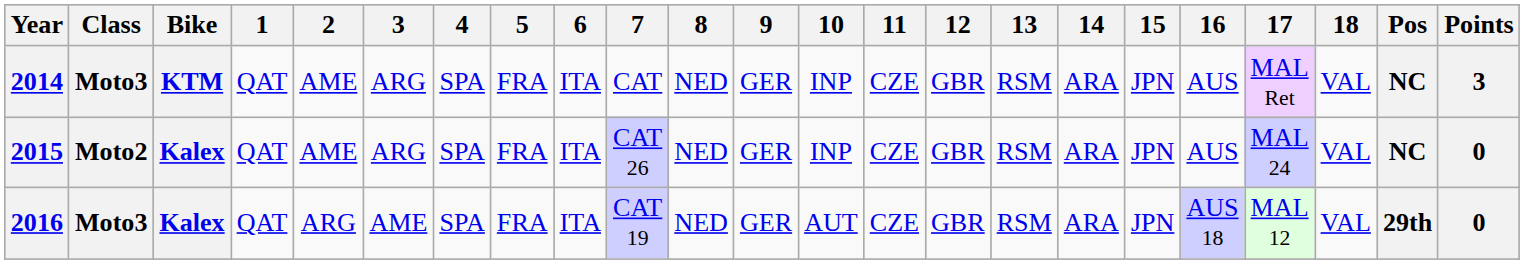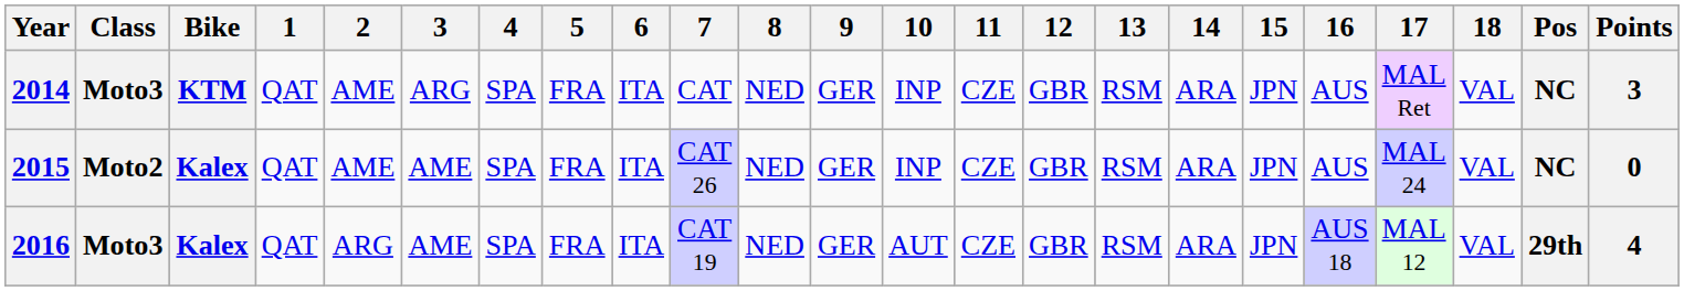2015 | 3: ARG -> AME
2016 | Points: 0 -> 4
